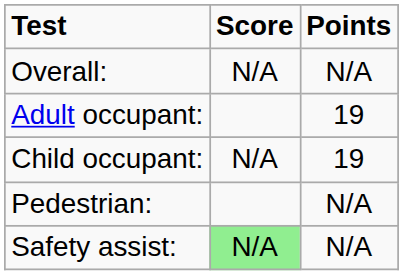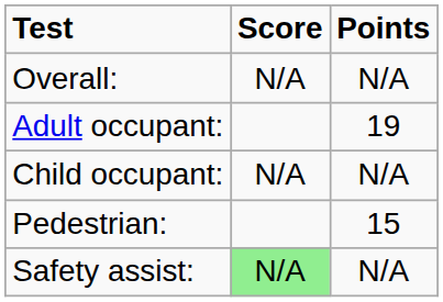Child occupant: | Points: 19 -> N/A
Pedestrian: | Points: N/A -> 15
